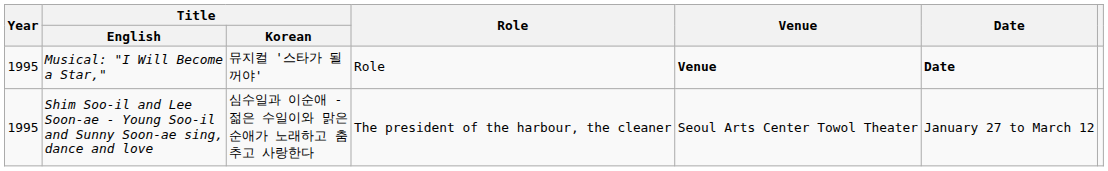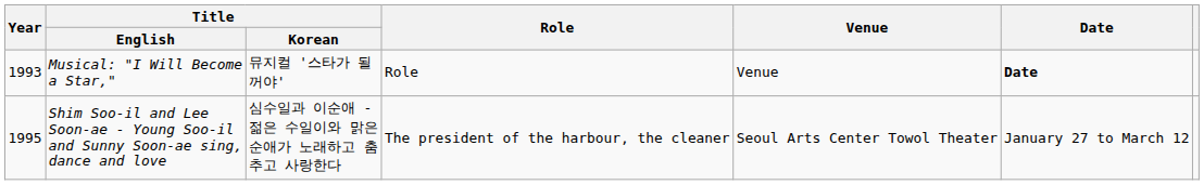Musical: "I Will Become a Star," | Year: 1995 -> 1993
Musical: "I Will Become a Star," | Venue: bold -> normal
